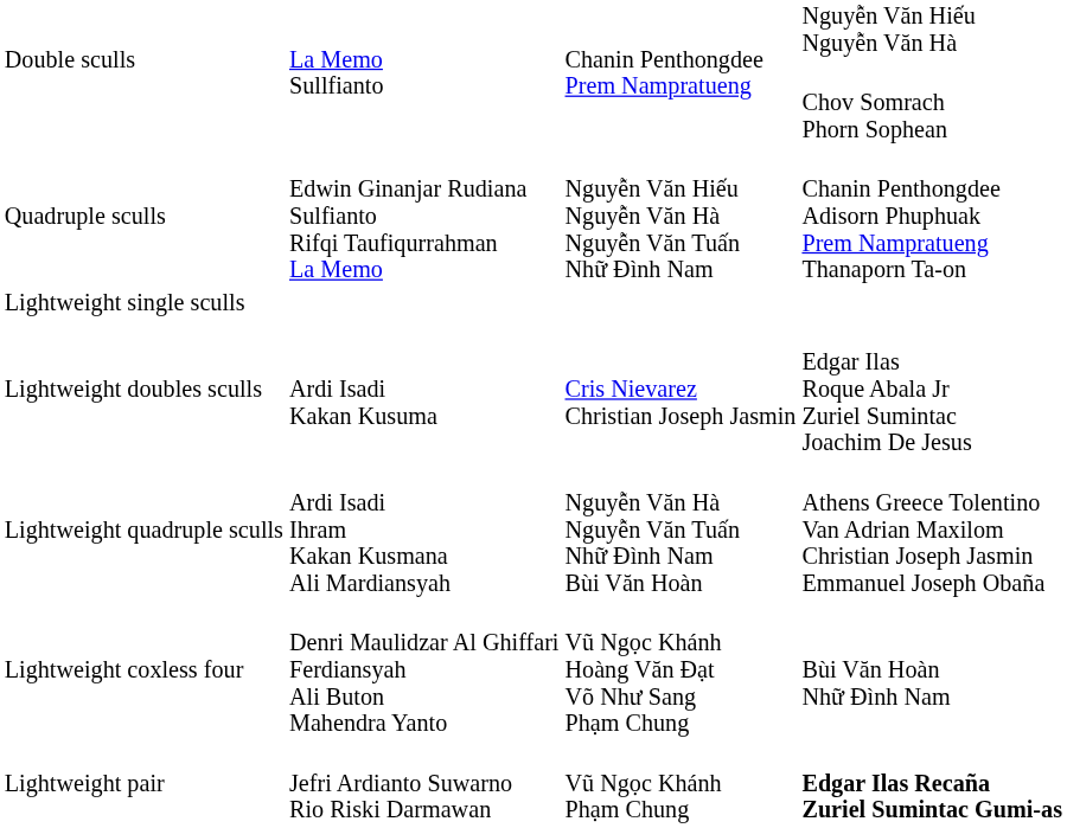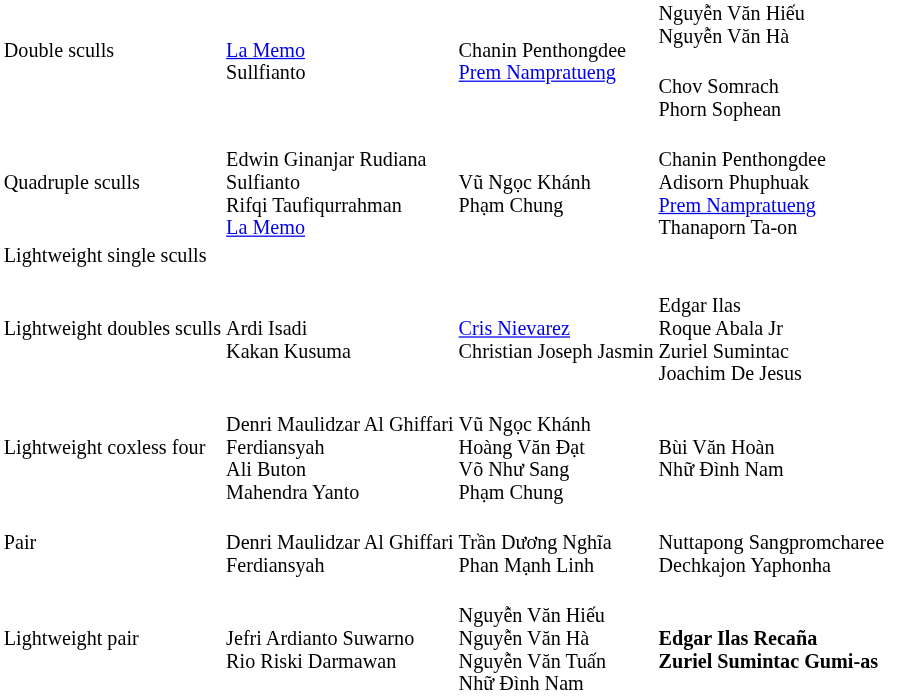Quadruple sculls | column 3: Nguyễn Văn Hiếu Nguyễn Văn Hà Nguyễn Văn Tuấn Nhữ Đình Nam -> Vũ Ngọc Khánh Phạm Chung
- row: Lightweight quadruple sculls | Ardi Isadi Ihram Kakan Kusmana Ali Mardiansyah | Nguyễn Văn Hà Nguyễn Văn Tuấn Nhữ Đình Nam Bùi Văn Hoàn | Athens Greece Tolentino Van Adrian Maxilom Christian Joseph Jasmin Emmanuel Joseph Obaña
+ row: Pair | Denri Maulidzar Al Ghiffari Ferdiansyah | Trần Dương Nghĩa Phan Mạnh Linh | Nuttapong Sangpromcharee Dechkajon Yaphonha
Lightweight pair | column 3: Vũ Ngọc Khánh Phạm Chung -> Nguyễn Văn Hiếu Nguyễn Văn Hà Nguyễn Văn Tuấn Nhữ Đình Nam
